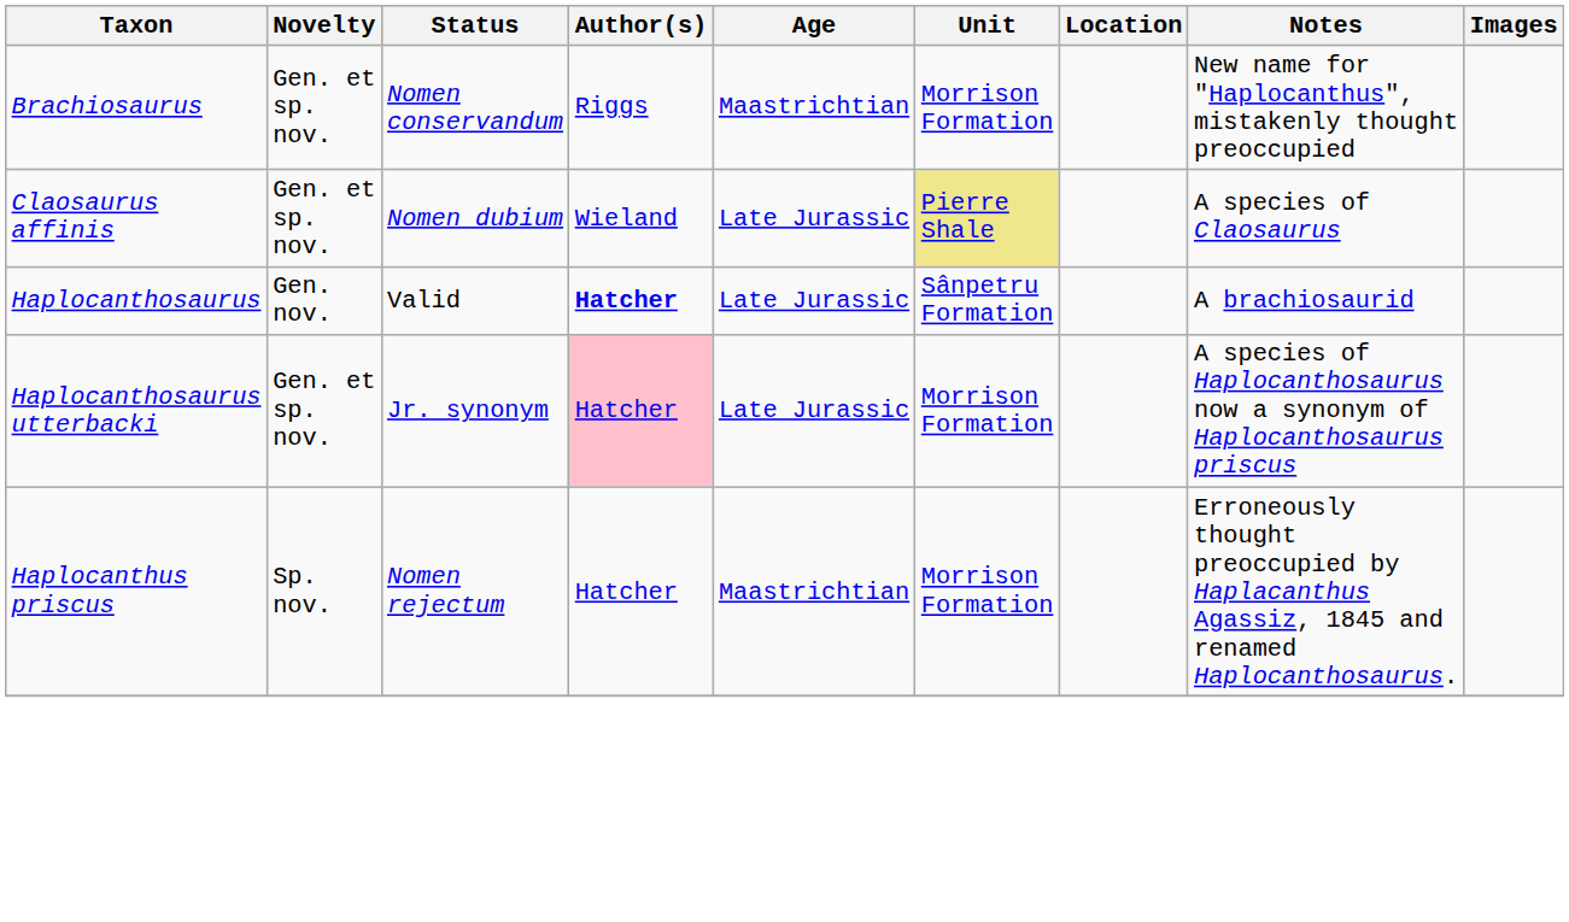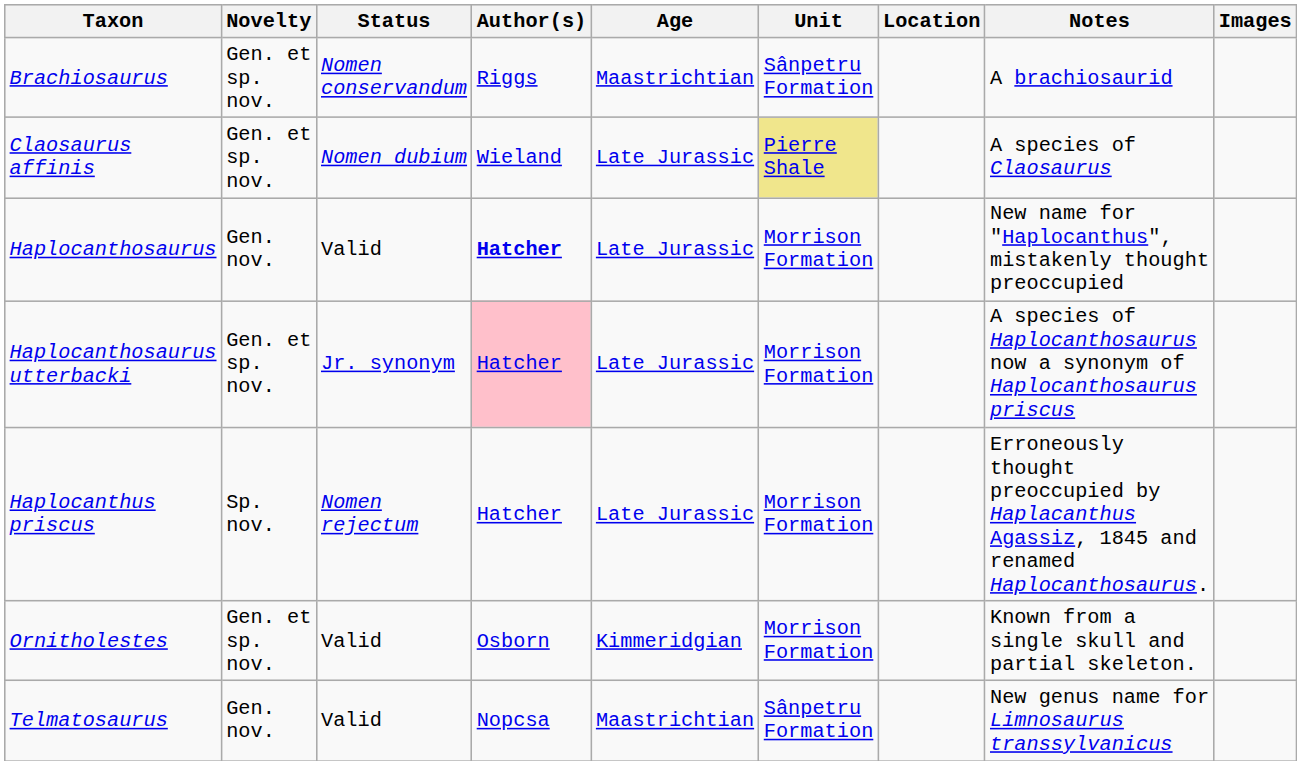Brachiosaurus | Unit: Morrison Formation -> Sânpetru Formation
Brachiosaurus | Notes: New name for "Haplocanthus", mistakenly thought preoccupied -> A brachiosaurid
Haplocanthosaurus | Unit: Sânpetru Formation -> Morrison Formation
Haplocanthosaurus | Notes: A brachiosaurid -> New name for "Haplocanthus", mistakenly thought preoccupied
Haplocanthus priscus | Age: Maastrichtian -> Late Jurassic
+ row: Ornitholestes | Gen. et sp. nov. | Valid | Osborn | Kimmeridgian | Morrison Formation | Known from a single skull and partial skeleton.
+ row: Telmatosaurus | Gen. nov. | Valid | Nopcsa | Maastrichtian | Sânpetru Formation | New genus name for Limnosaurus transsylvanicus
